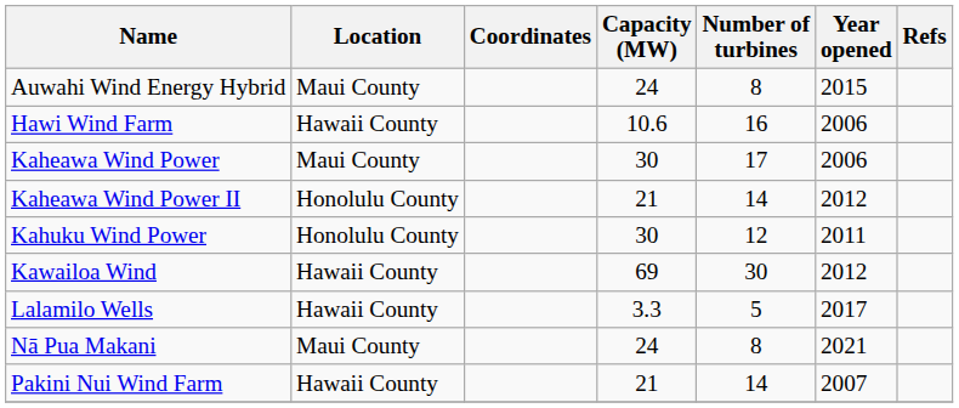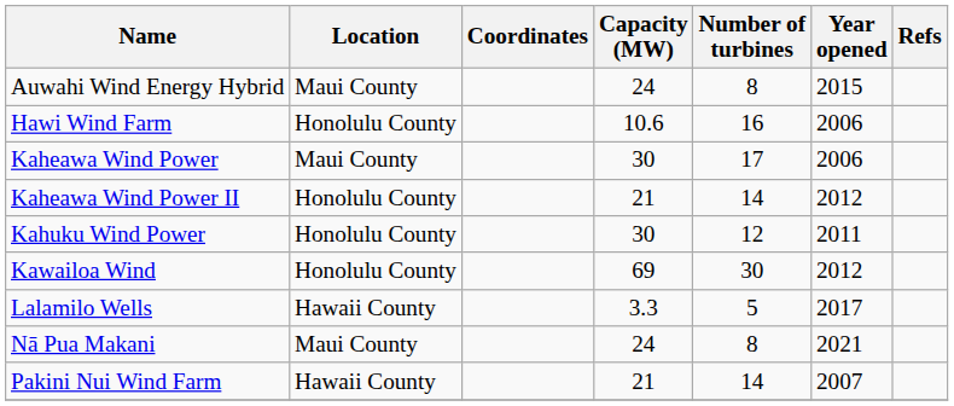Hawi Wind Farm | Location: Hawaii County -> Honolulu County
Kawailoa Wind | Location: Hawaii County -> Honolulu County
